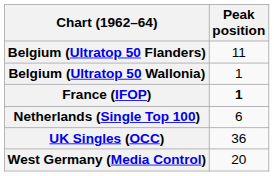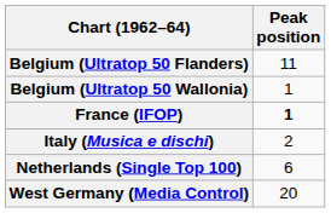+ row: Italy (Musica e dischi) | 2
- row: UK Singles (OCC) | 36
